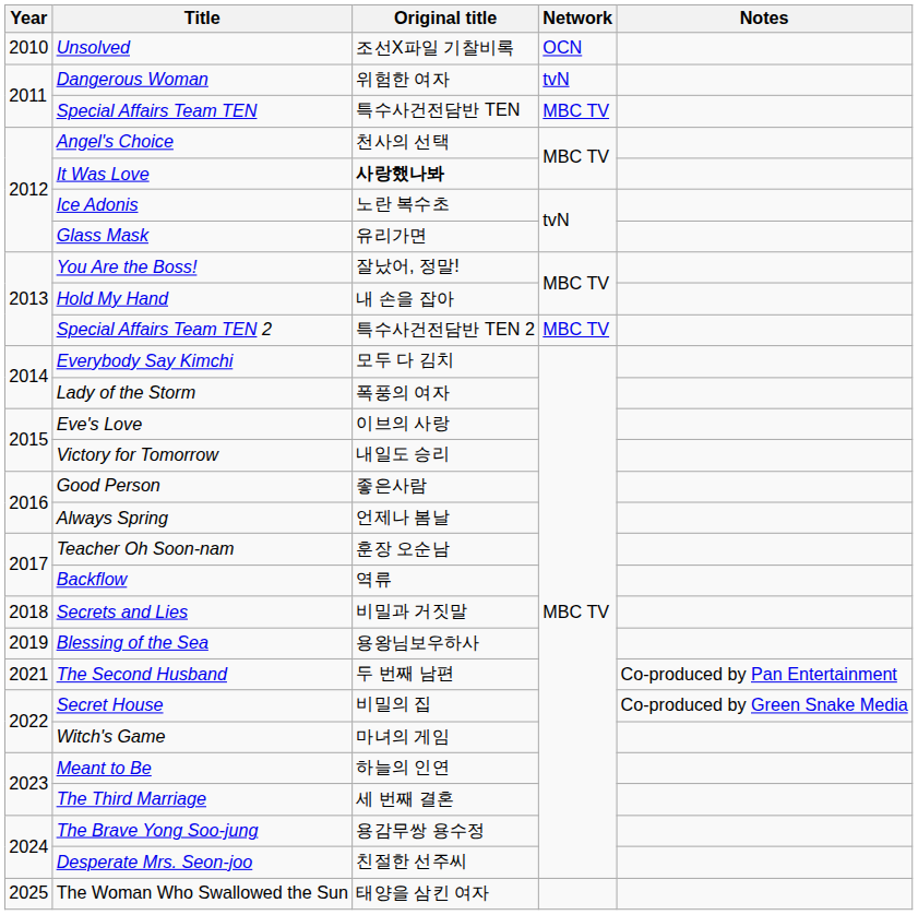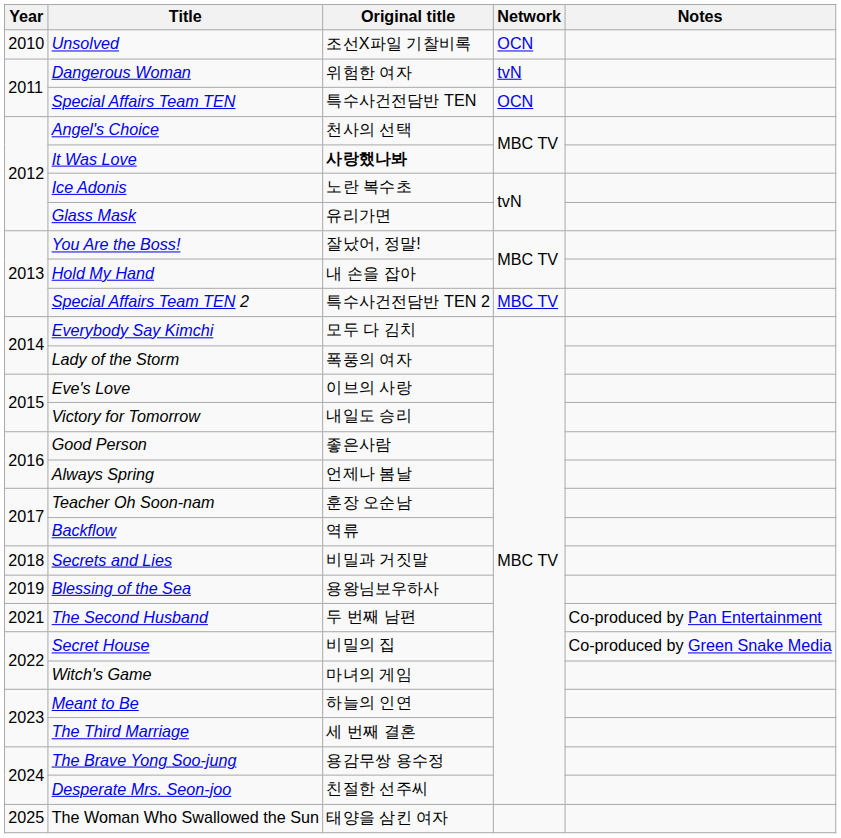Special Affairs Team TEN | Network: MBC TV -> OCN
